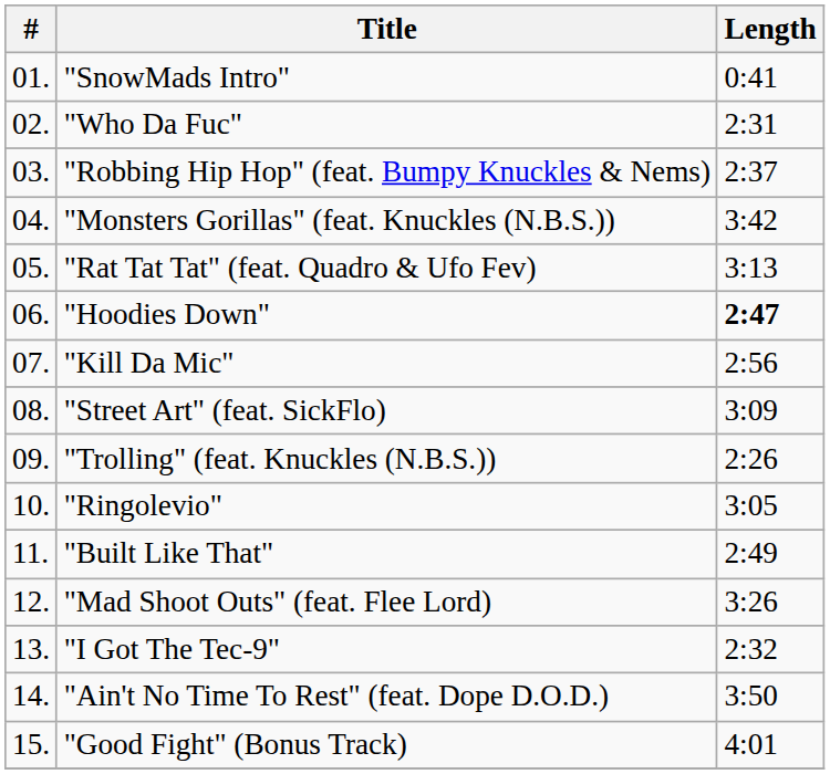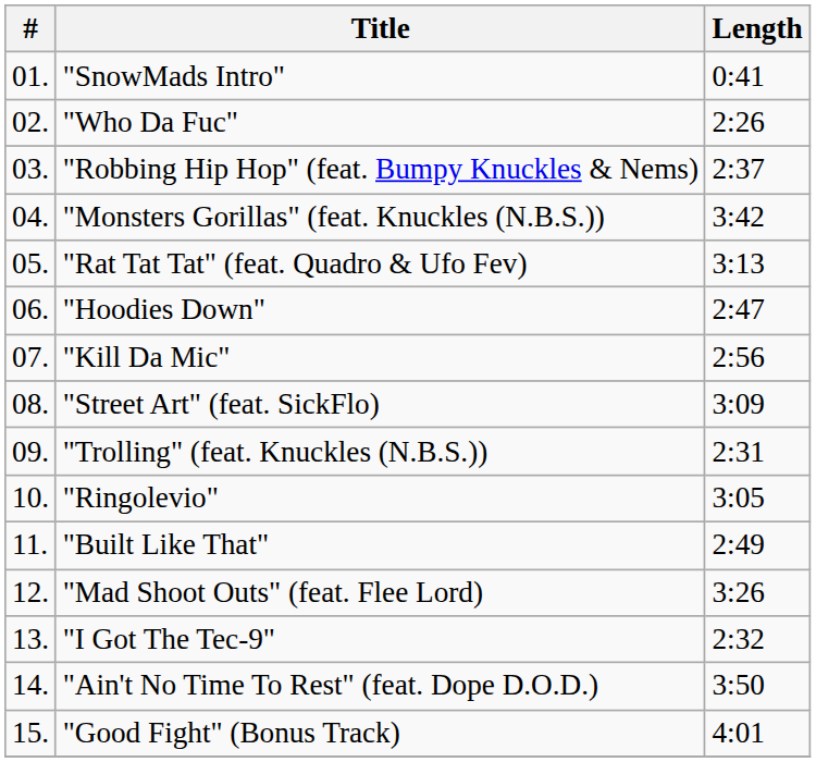"Who Da Fuc" | Length: 2:31 -> 2:26
"Hoodies Down" | Length: bold -> normal
"Trolling" (feat. Knuckles (N.B.S.)) | Length: 2:26 -> 2:31
